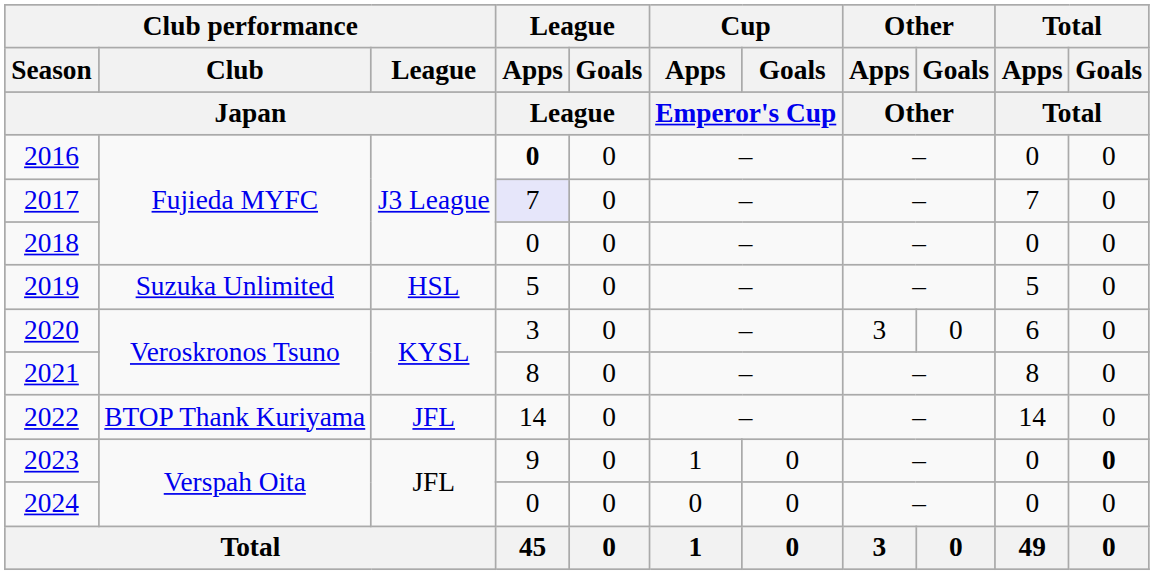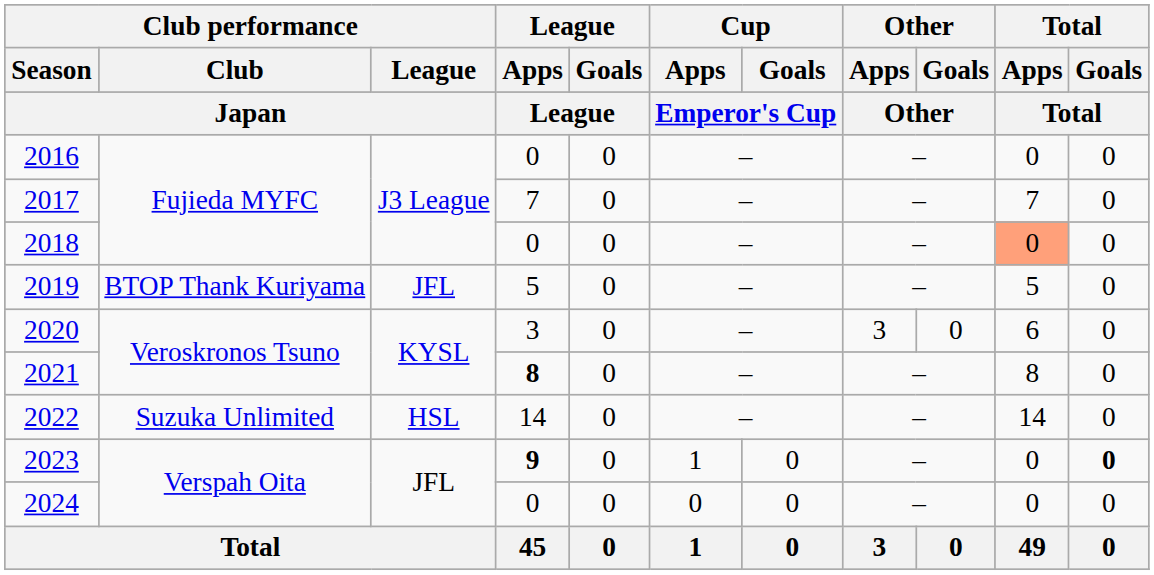2016 | League / Apps / League: bold -> normal
2017 | League / Apps / League: lavender background -> no background
2018 | Total / Apps / Total: no background -> lightsalmon background
2019 | Club performance / Club / Japan: Suzuka Unlimited -> BTOP Thank Kuriyama
2019 | Club performance / League / Japan: HSL -> JFL
2021 | League / Apps / League: normal -> bold
2022 | Club performance / Club / Japan: BTOP Thank Kuriyama -> Suzuka Unlimited
2022 | Club performance / League / Japan: JFL -> HSL
2023 | League / Apps / League: normal -> bold
